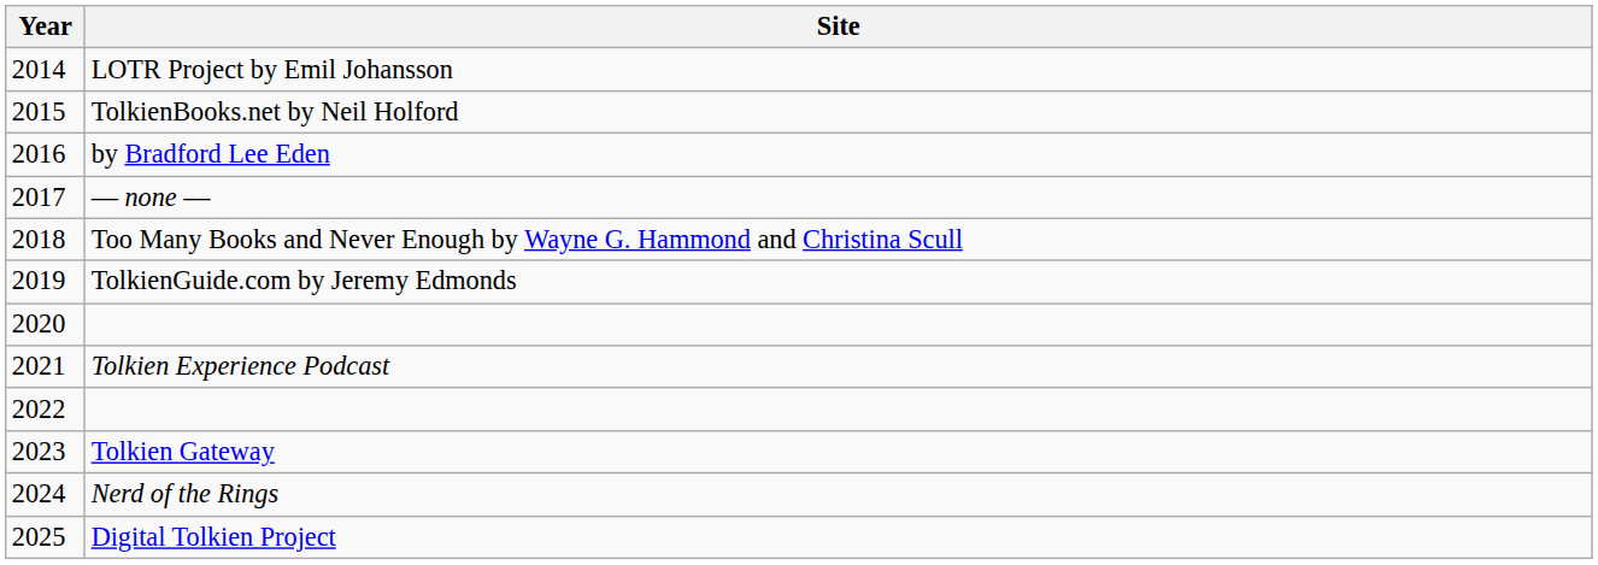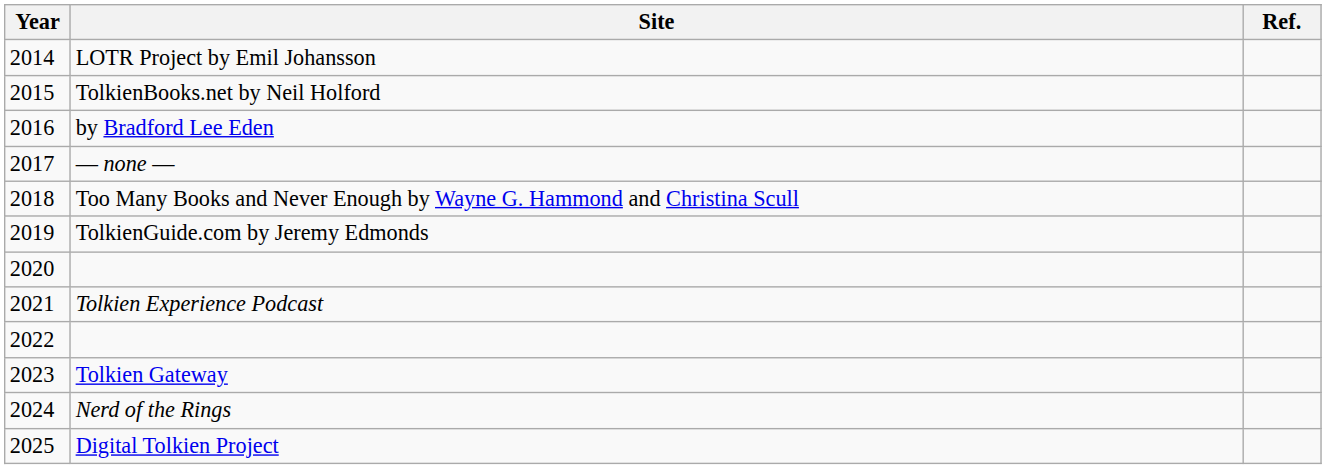+ column: Ref.
